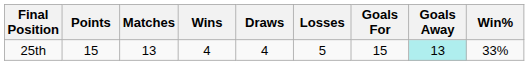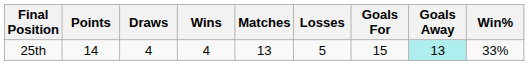columns swapped: Matches <-> Draws
25th | Points: 15 -> 14
